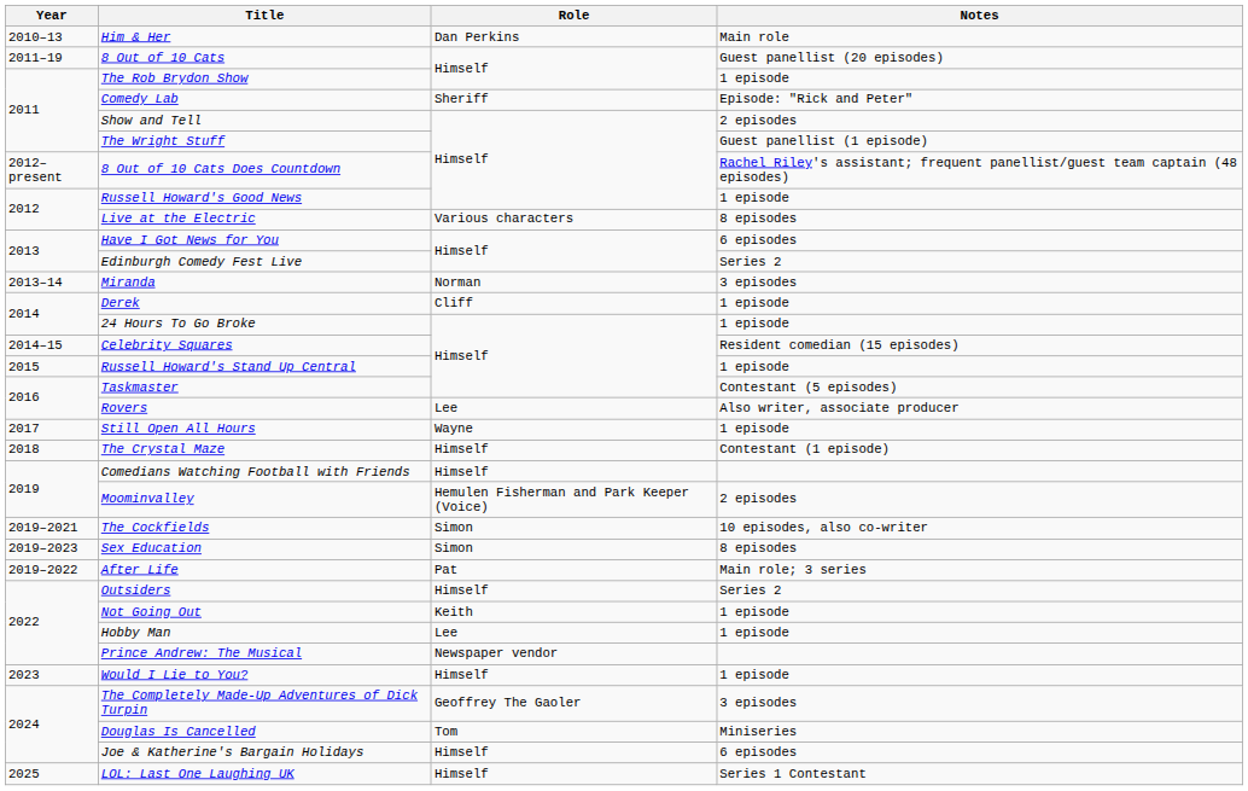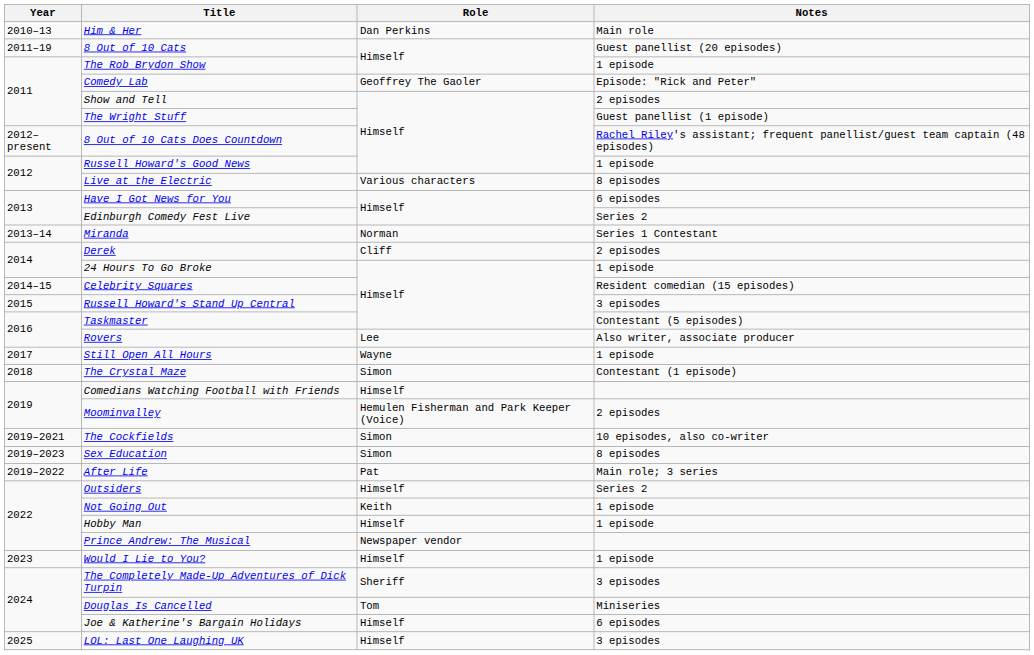Comedy Lab | Role: Sheriff -> Geoffrey The Gaoler
Miranda | Notes: 3 episodes -> Series 1 Contestant
Derek | Notes: 1 episode -> 2 episodes
Russell Howard's Stand Up Central | Notes: 1 episode -> 3 episodes
The Crystal Maze | Role: Himself -> Simon
Hobby Man | Role: Lee -> Himself
The Completely Made-Up Adventures of Dick Turpin | Role: Geoffrey The Gaoler -> Sheriff
LOL: Last One Laughing UK | Notes: Series 1 Contestant -> 3 episodes
